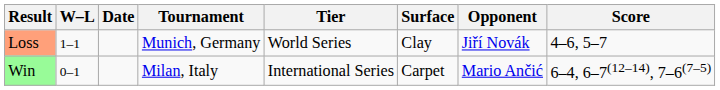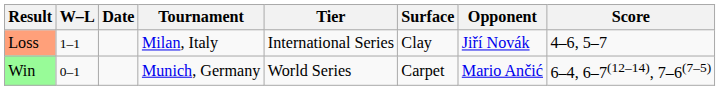Loss | Tournament: Munich, Germany -> Milan, Italy
Loss | Tier: World Series -> International Series
Win | Tournament: Milan, Italy -> Munich, Germany
Win | Tier: International Series -> World Series
